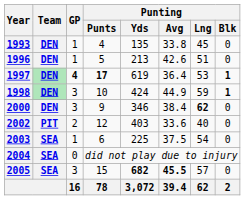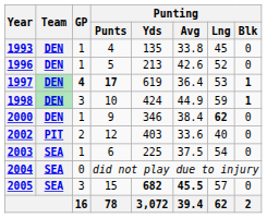1996 | Punting / Lng: 51 -> 52
2000 | GP: 3 -> 1
